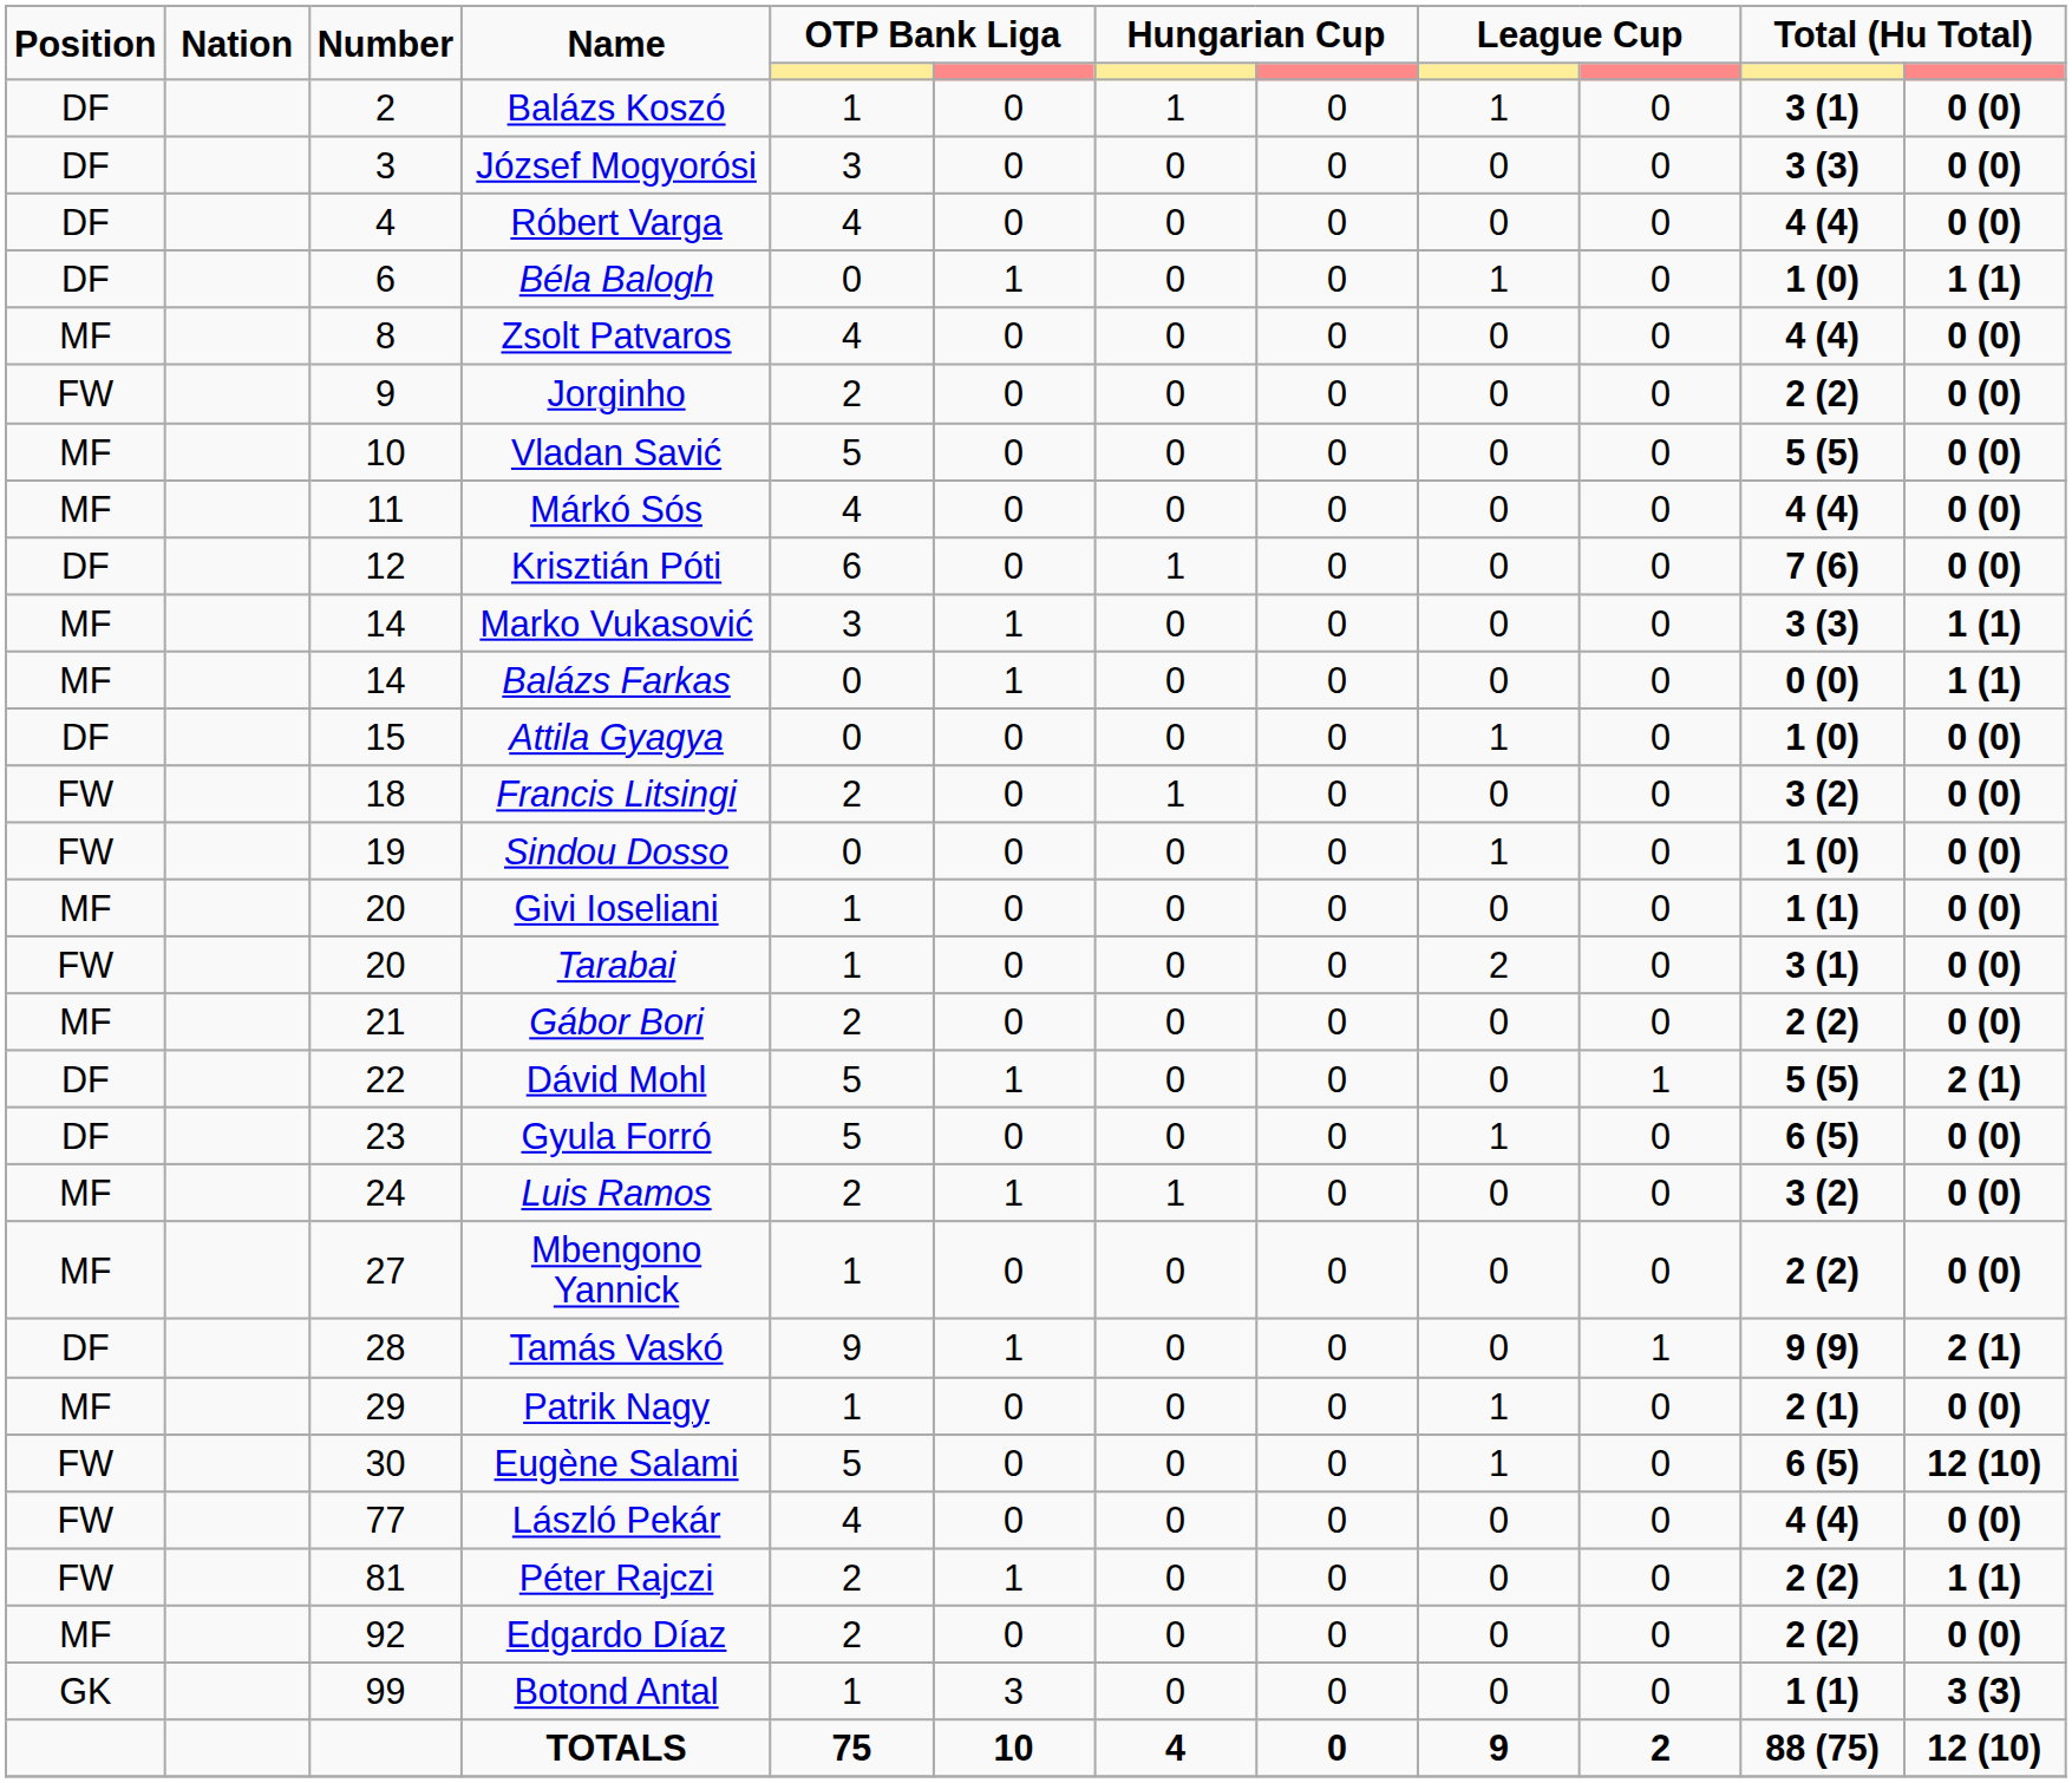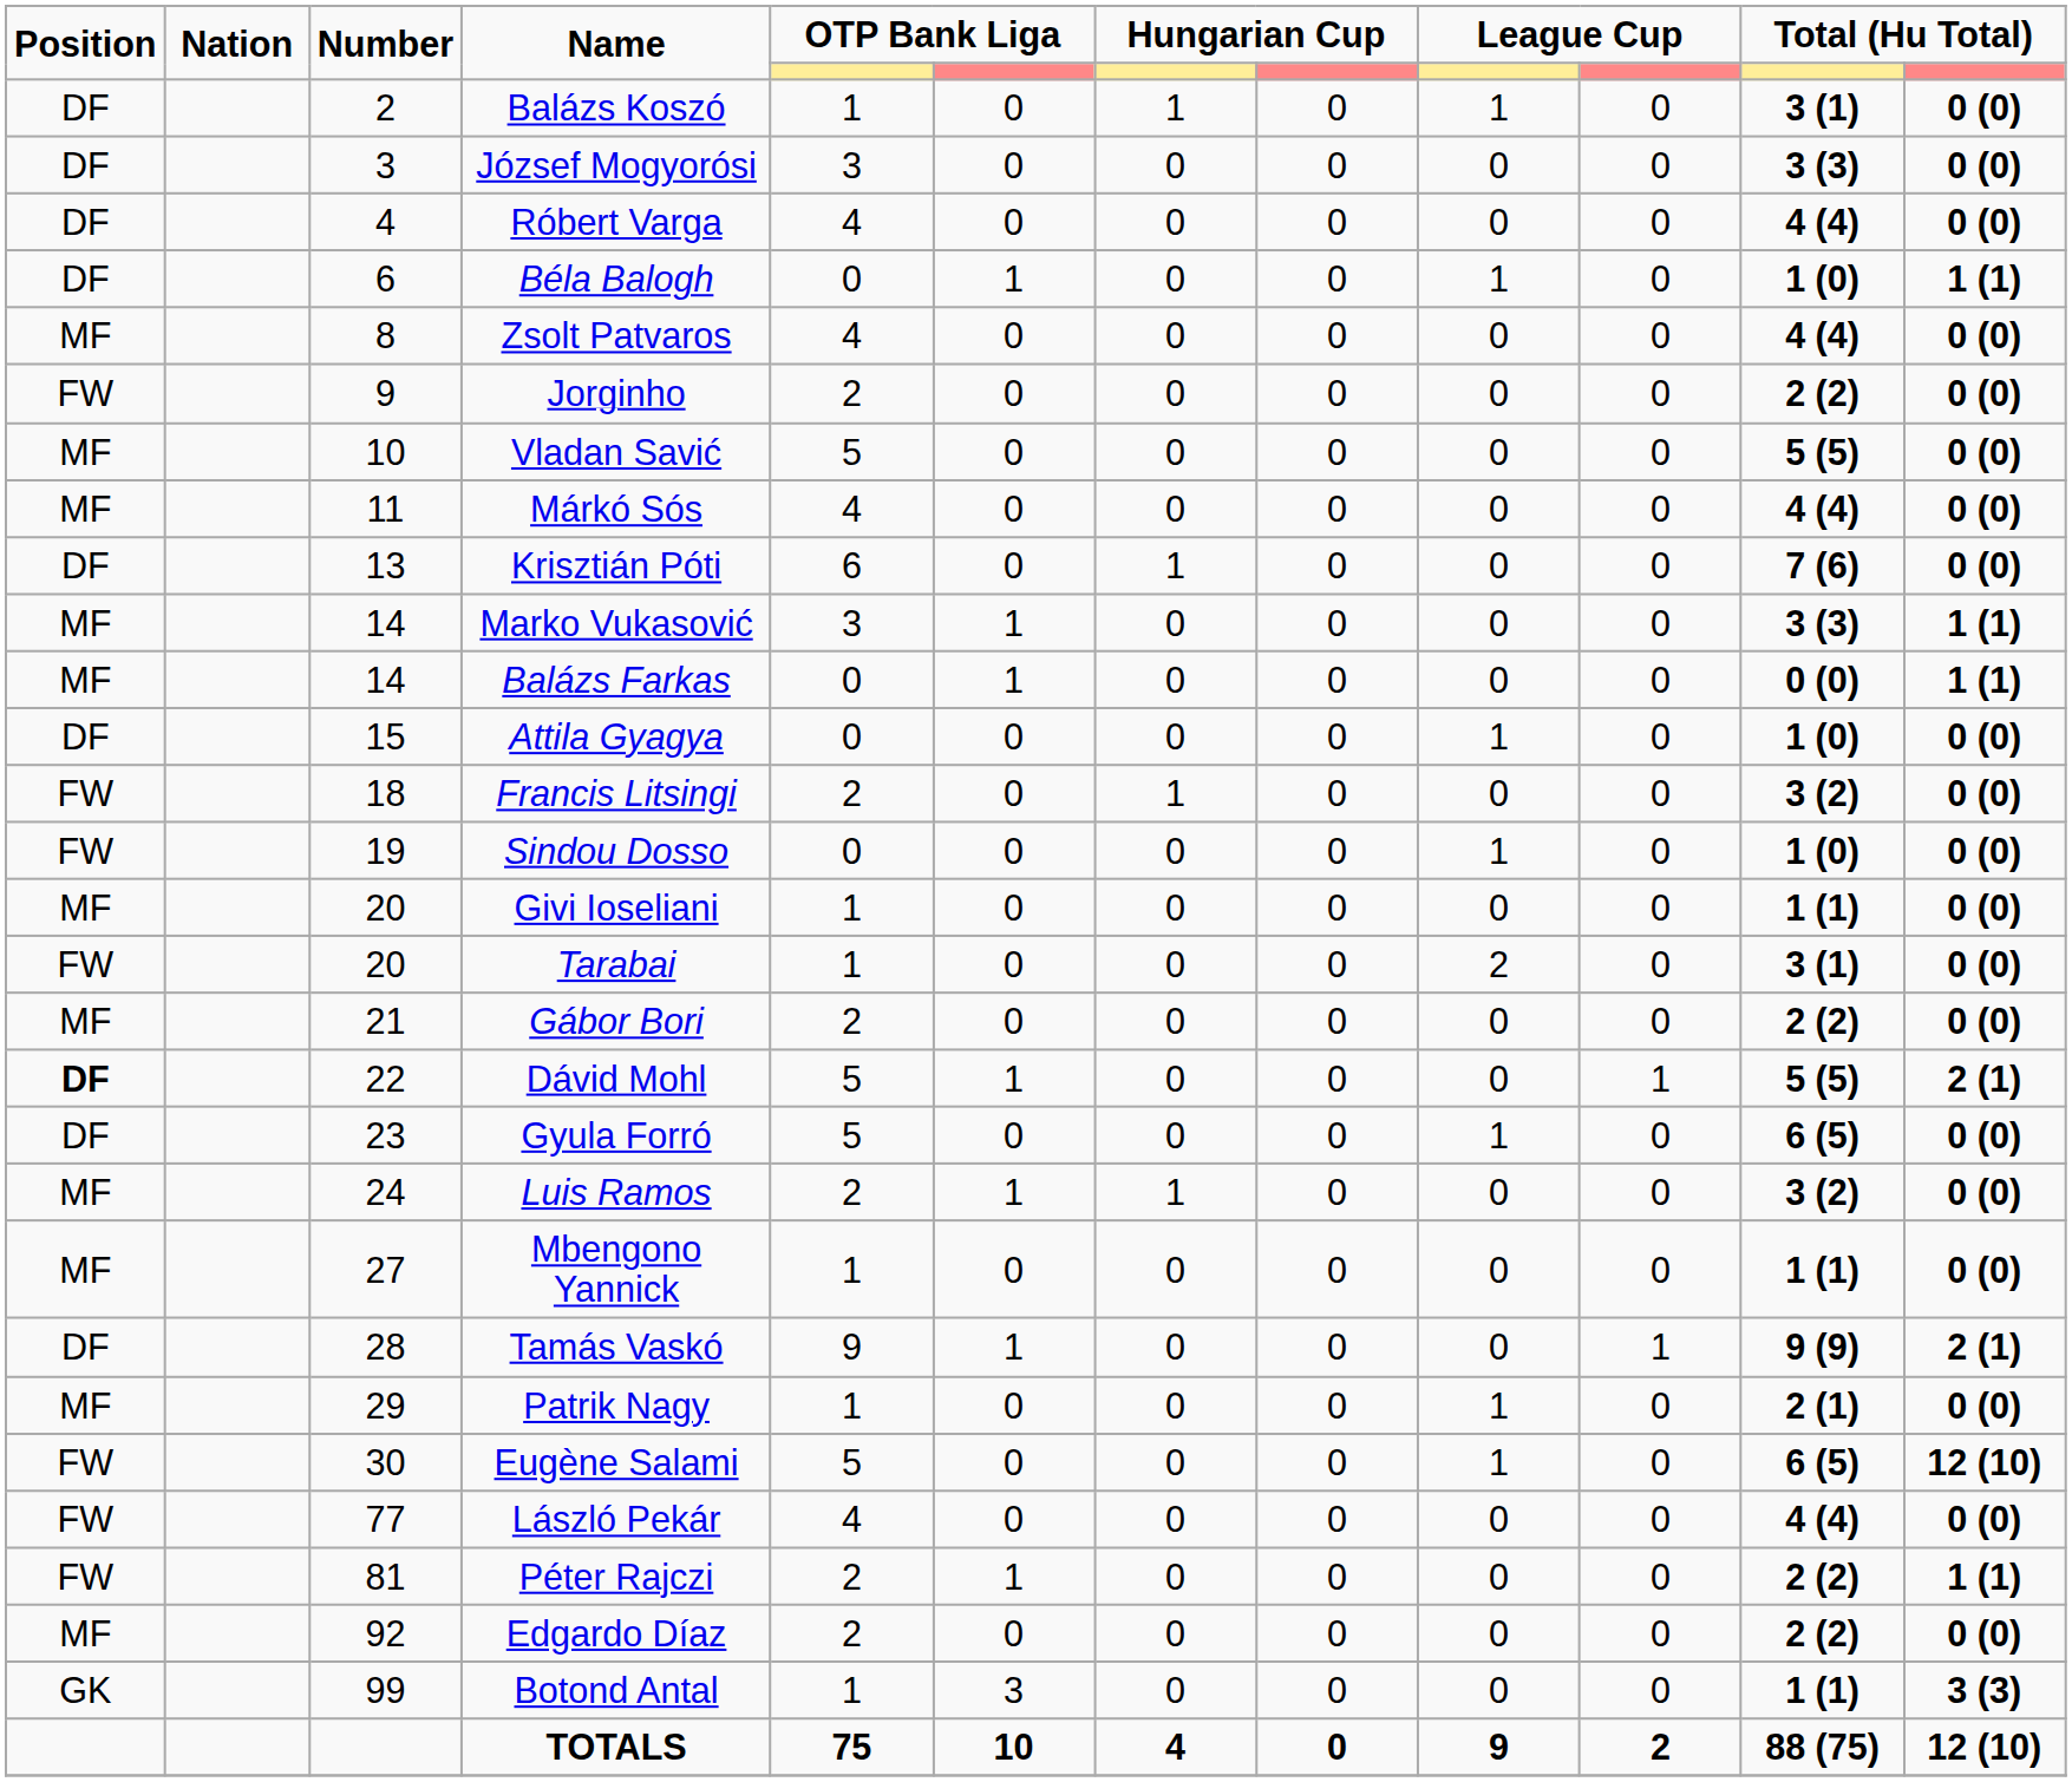Krisztián Póti | Number: 12 -> 13
Dávid Mohl | Position: normal -> bold
Mbengono Yannick | column 11: 2 (2) -> 1 (1)
